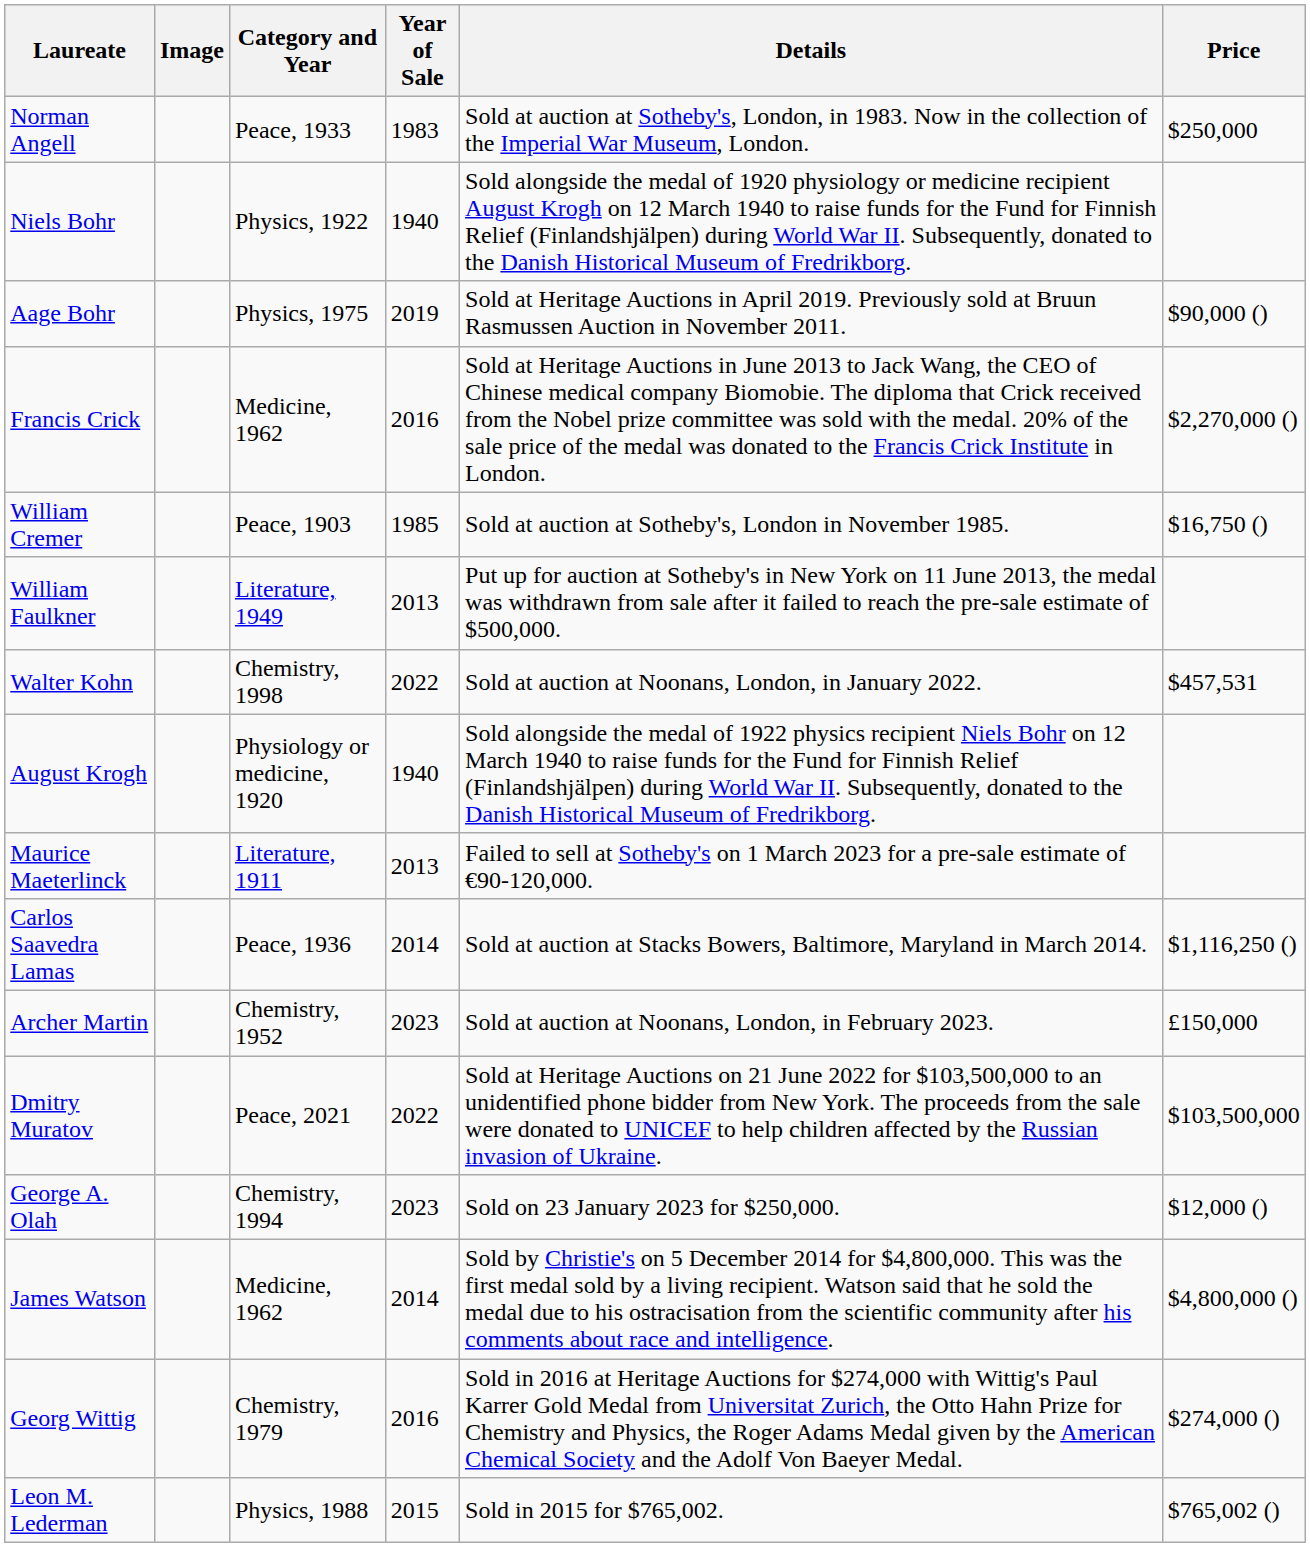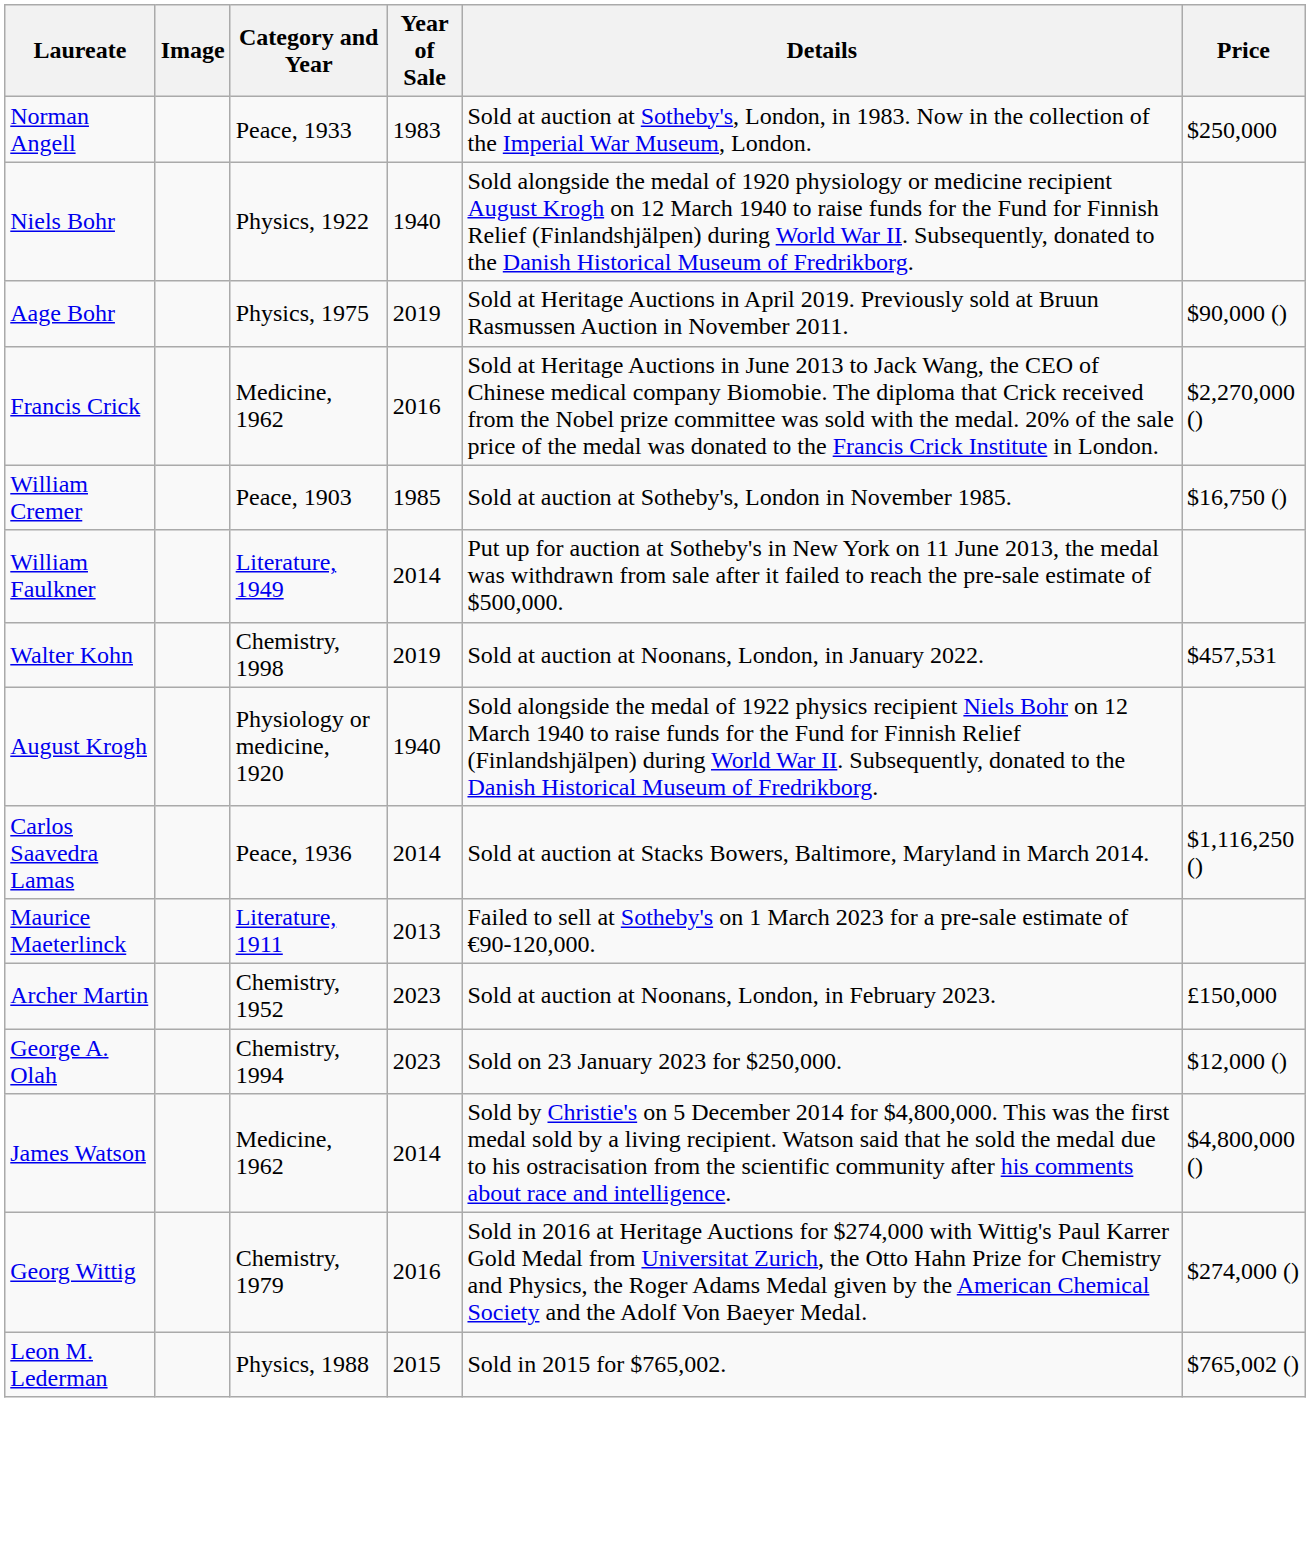William Faulkner | Year of Sale: 2013 -> 2014
Walter Kohn | Year of Sale: 2022 -> 2019
rows swapped: Carlos Saavedra Lamas <-> Maurice Maeterlinck
- row: Dmitry Muratov | Peace, 2021 | 2022 | Sold at Heritage Auctions on 21 June 2022 for $103,500,000 to an unidentified phone bidder from New York. The proceeds from the sale were donated to UNICEF to help children affected by the Russian invasion of Ukraine. | $103,500,000
